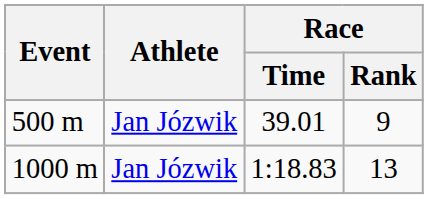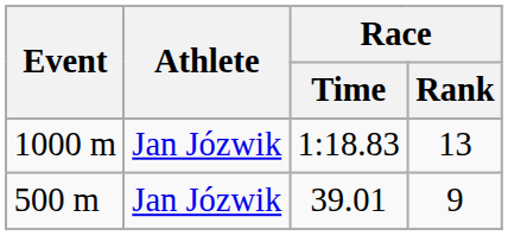rows swapped: 500 m <-> 1000 m
